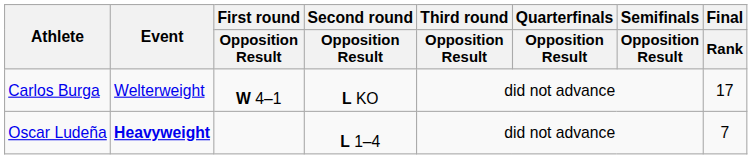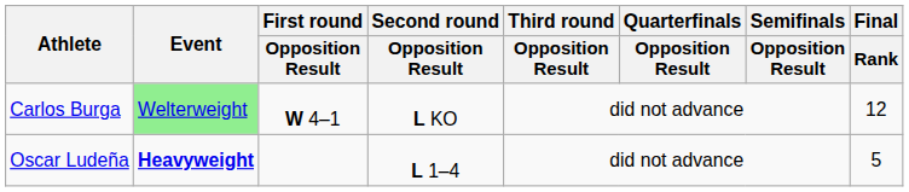Carlos Burga | Event: no background -> lightgreen background
Carlos Burga | Final / Rank: 17 -> 12
Oscar Ludeña | Final / Rank: 7 -> 5
